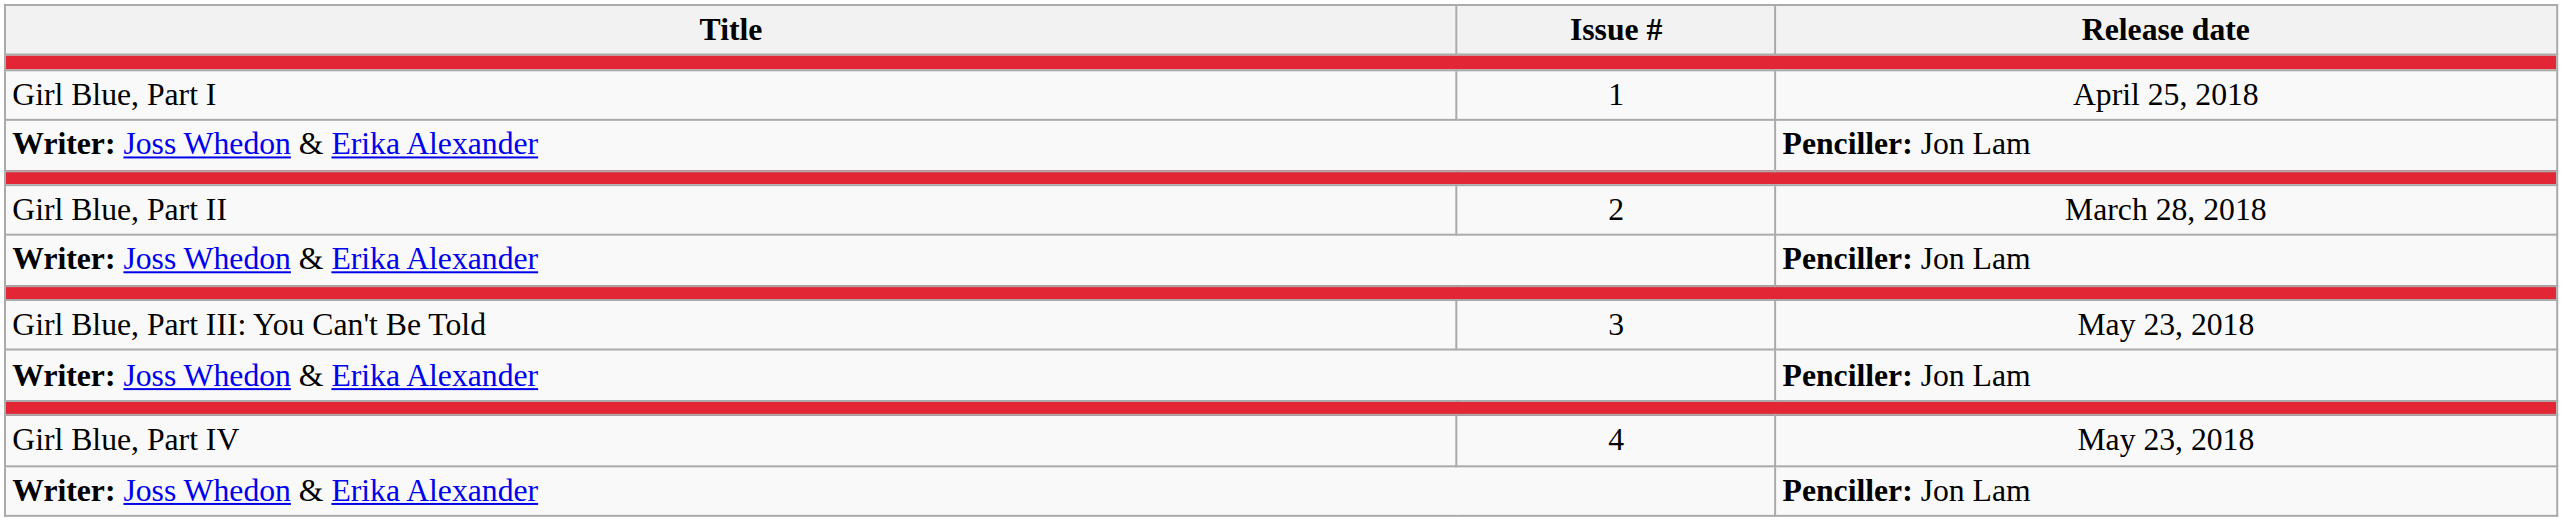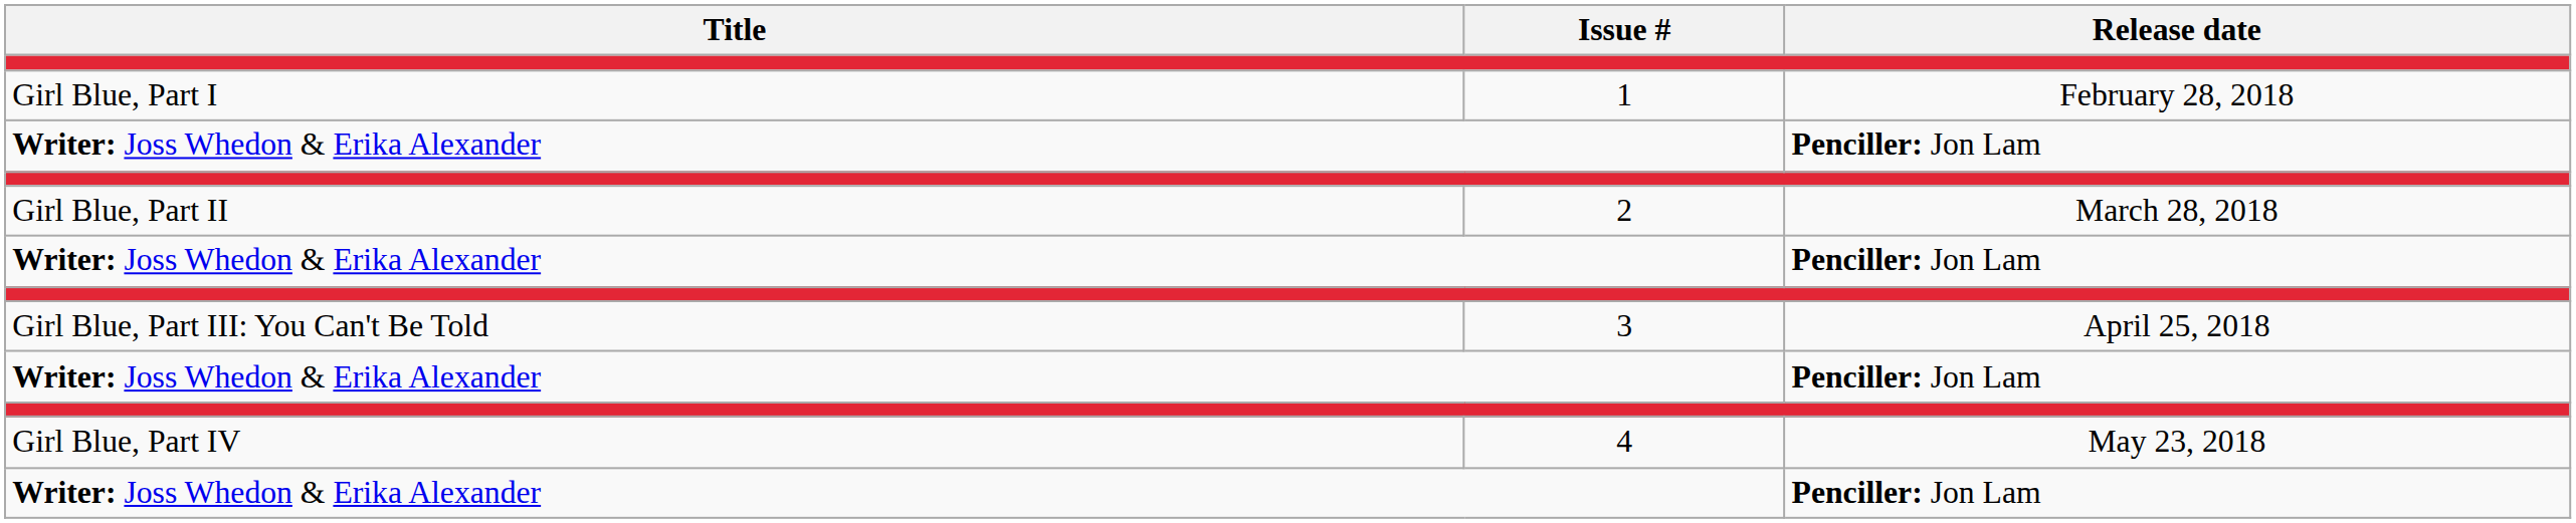Girl Blue, Part I | Release date: April 25, 2018 -> February 28, 2018
Girl Blue, Part III: You Can't Be Told | Release date: May 23, 2018 -> April 25, 2018
